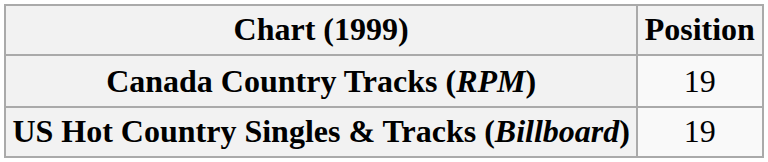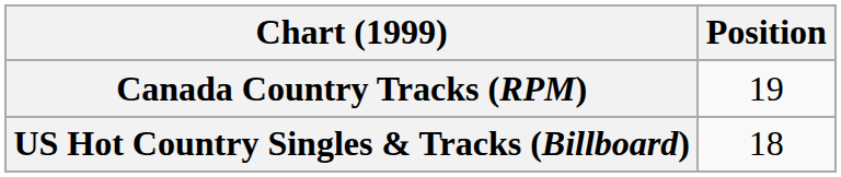US Hot Country Singles & Tracks (Billboard) | Position: 19 -> 18
